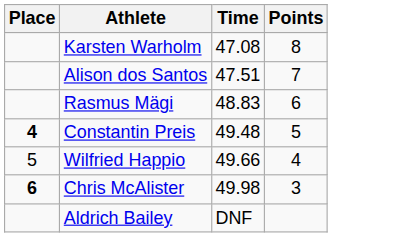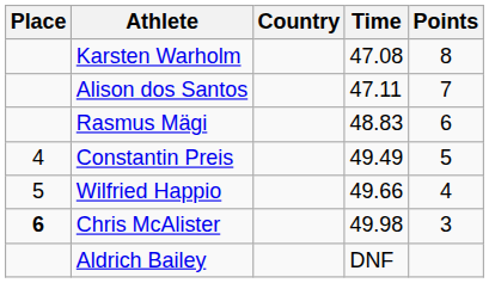+ column: Country
Alison dos Santos | Time: 47.51 -> 47.11
Constantin Preis | Place: bold -> normal
Constantin Preis | Time: 49.48 -> 49.49
